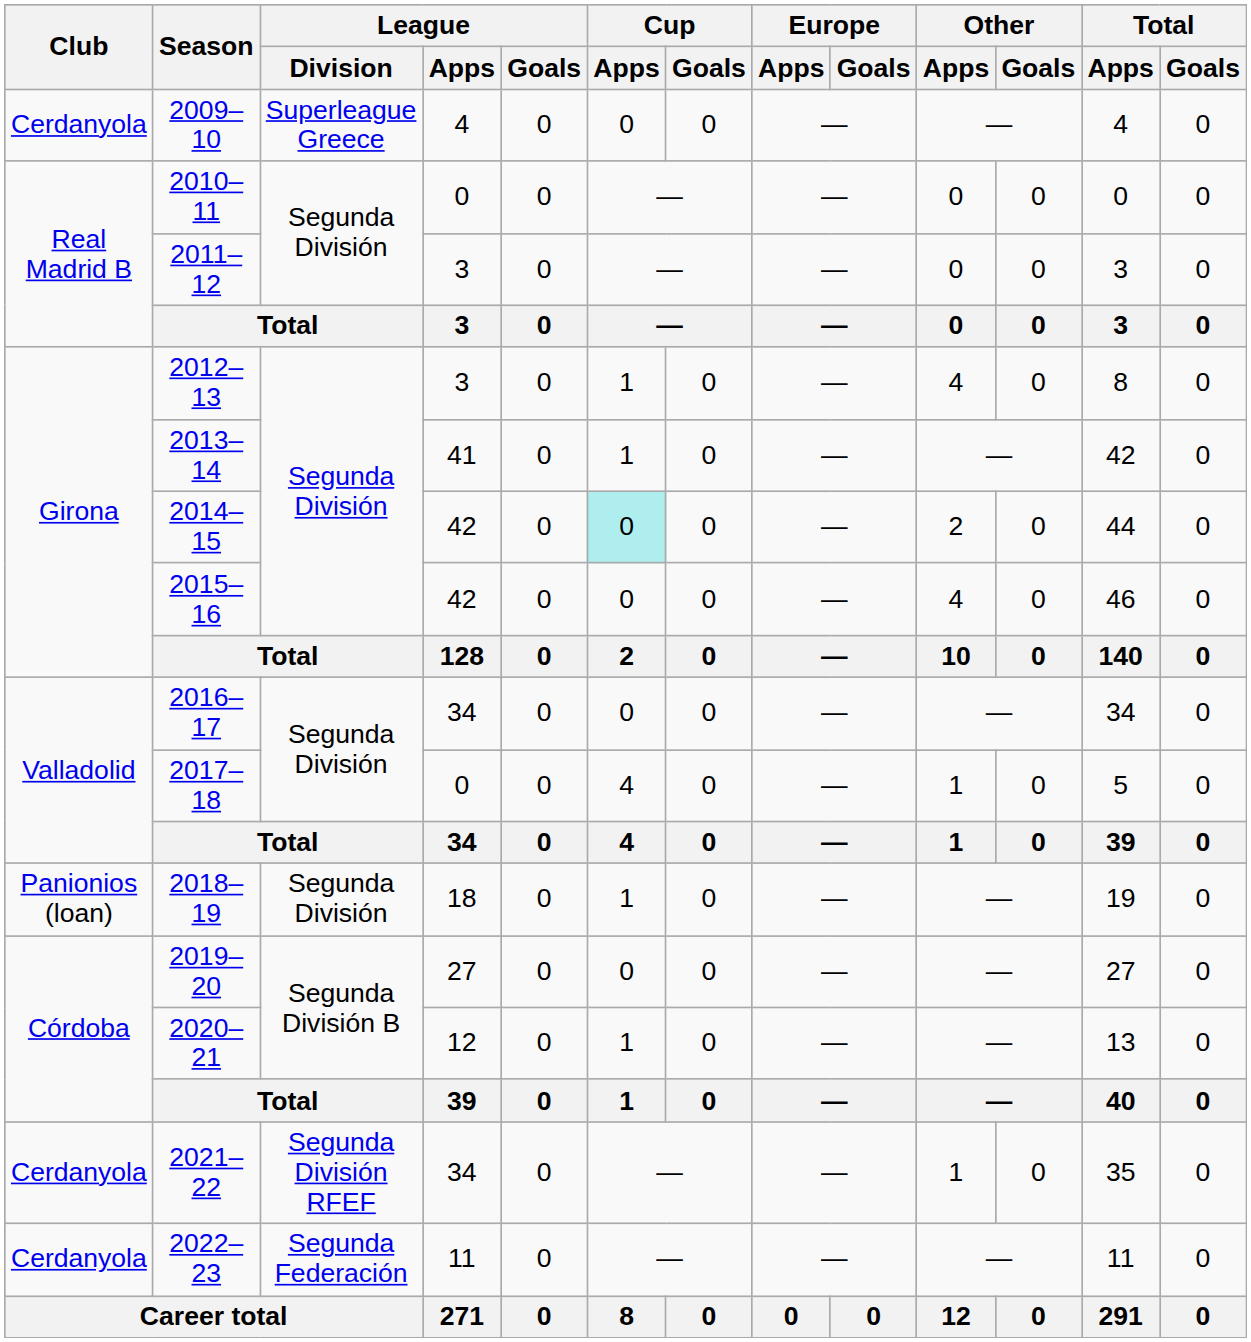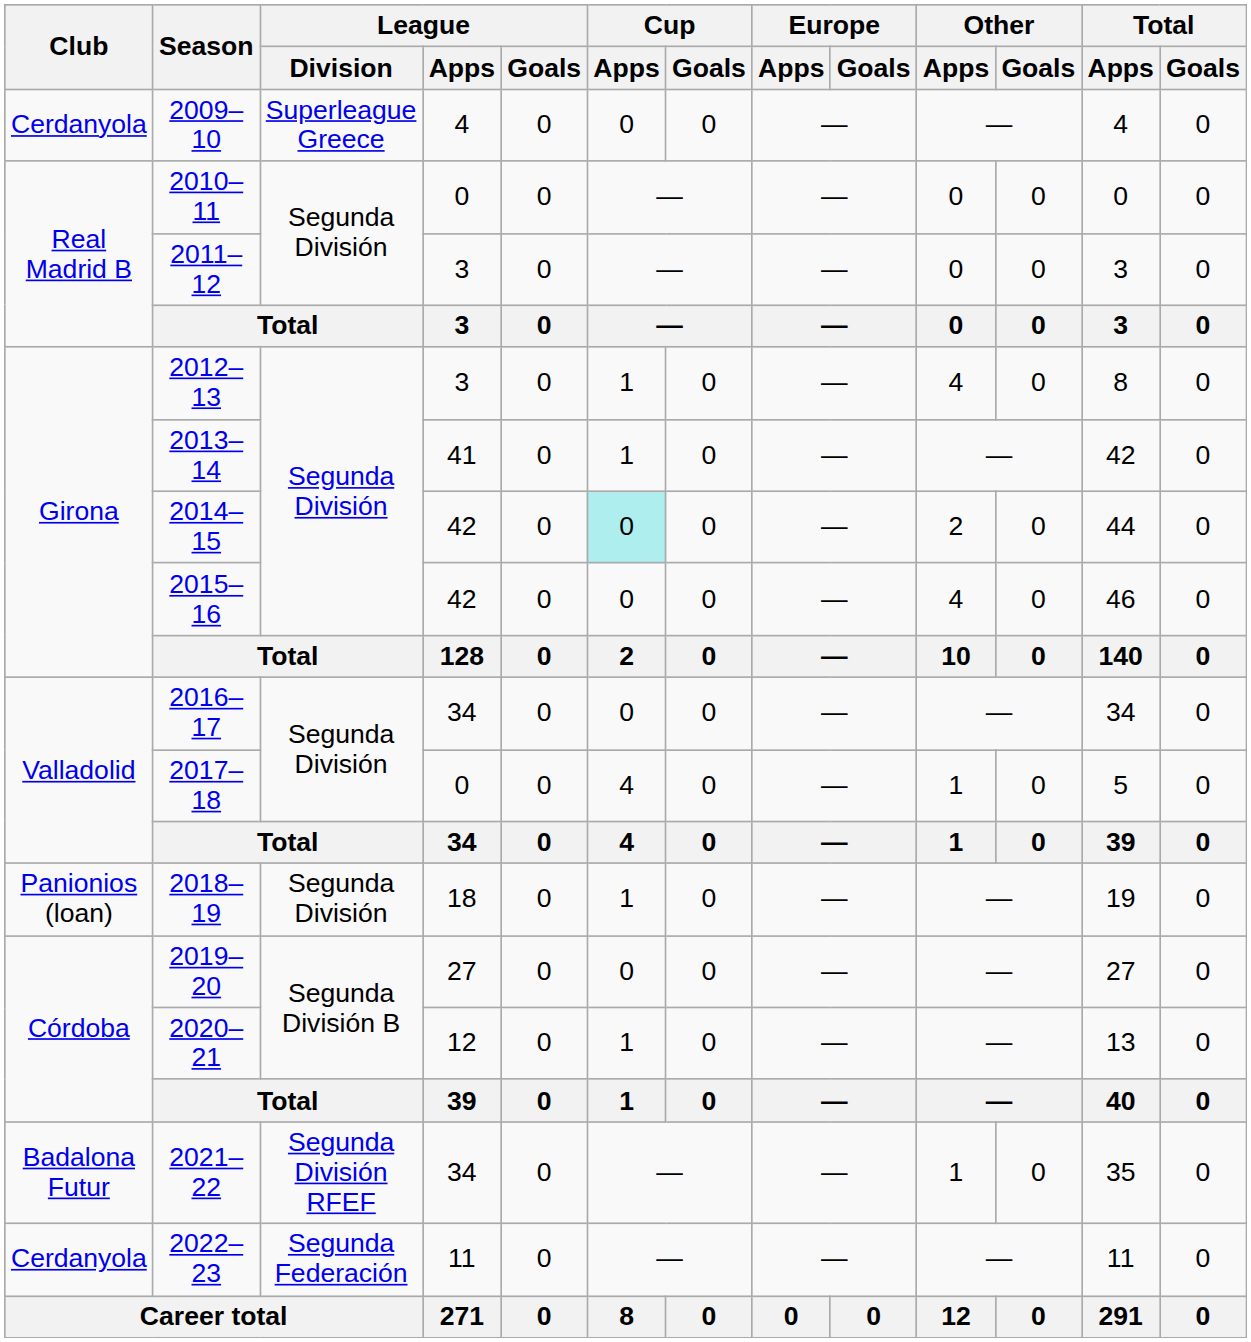2021–22 | Club: Cerdanyola -> Badalona Futur
